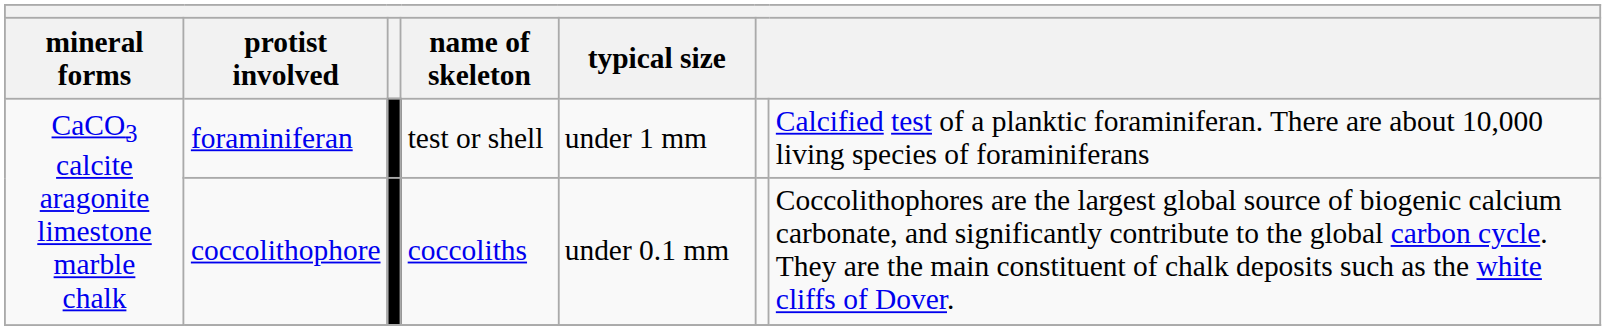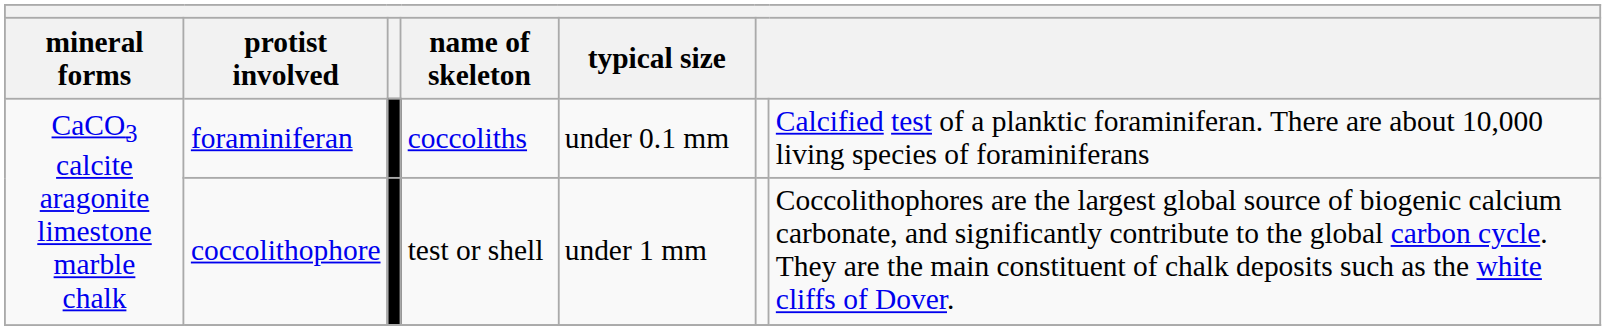foraminiferan | name of skeleton: test or shell -> coccoliths
foraminiferan | typical size: under 1 mm -> under 0.1 mm
coccolithophore | name of skeleton: coccoliths -> test or shell
coccolithophore | typical size: under 0.1 mm -> under 1 mm
